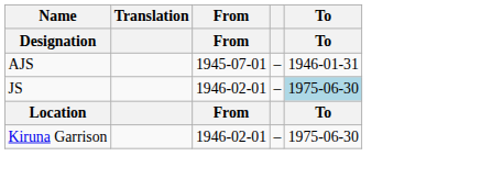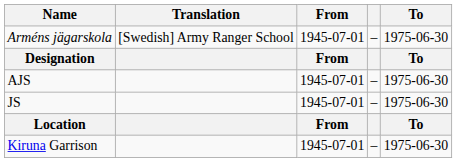+ row: Arméns jägarskola | [Swedish] Army Ranger School | 1945-07-01 | – | 1975-06-30
AJS | To: 1946-01-31 -> 1975-06-30
JS | From: 1946-02-01 -> 1945-07-01
JS | To: lightblue background -> no background
Kiruna Garrison | From: 1946-02-01 -> 1945-07-01
